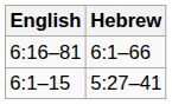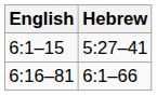rows swapped: 6:1–15 <-> 6:16–81
